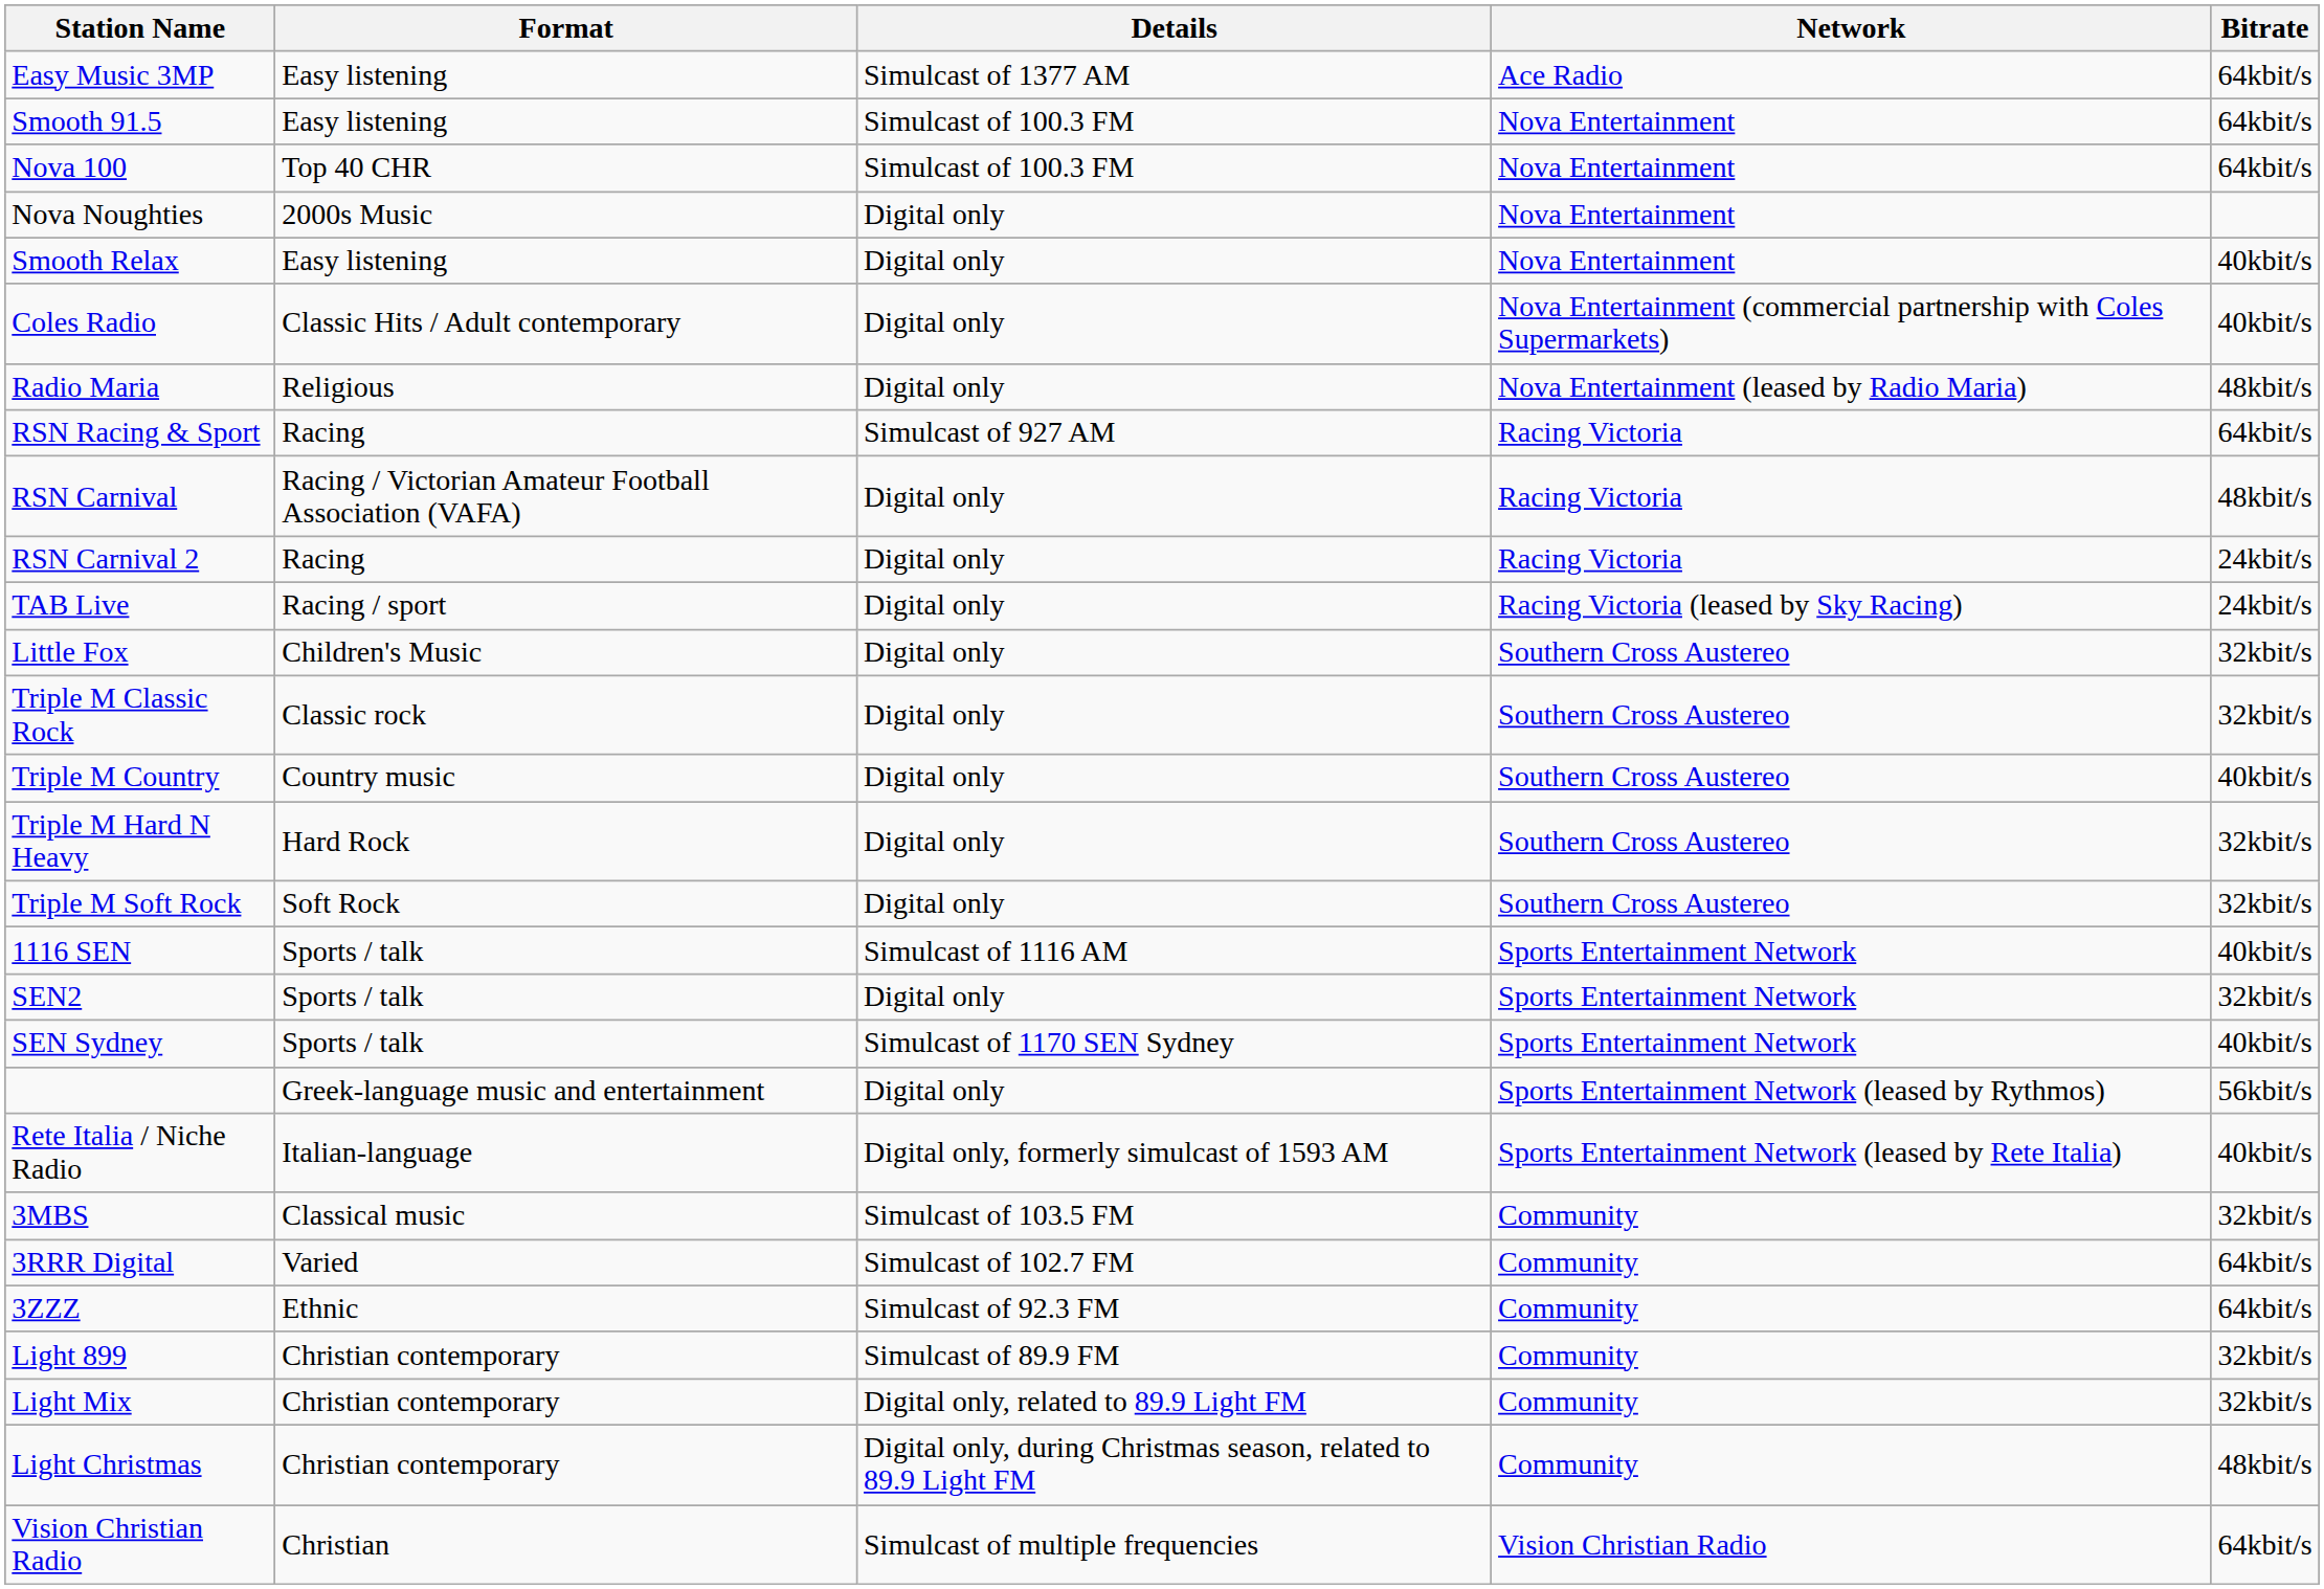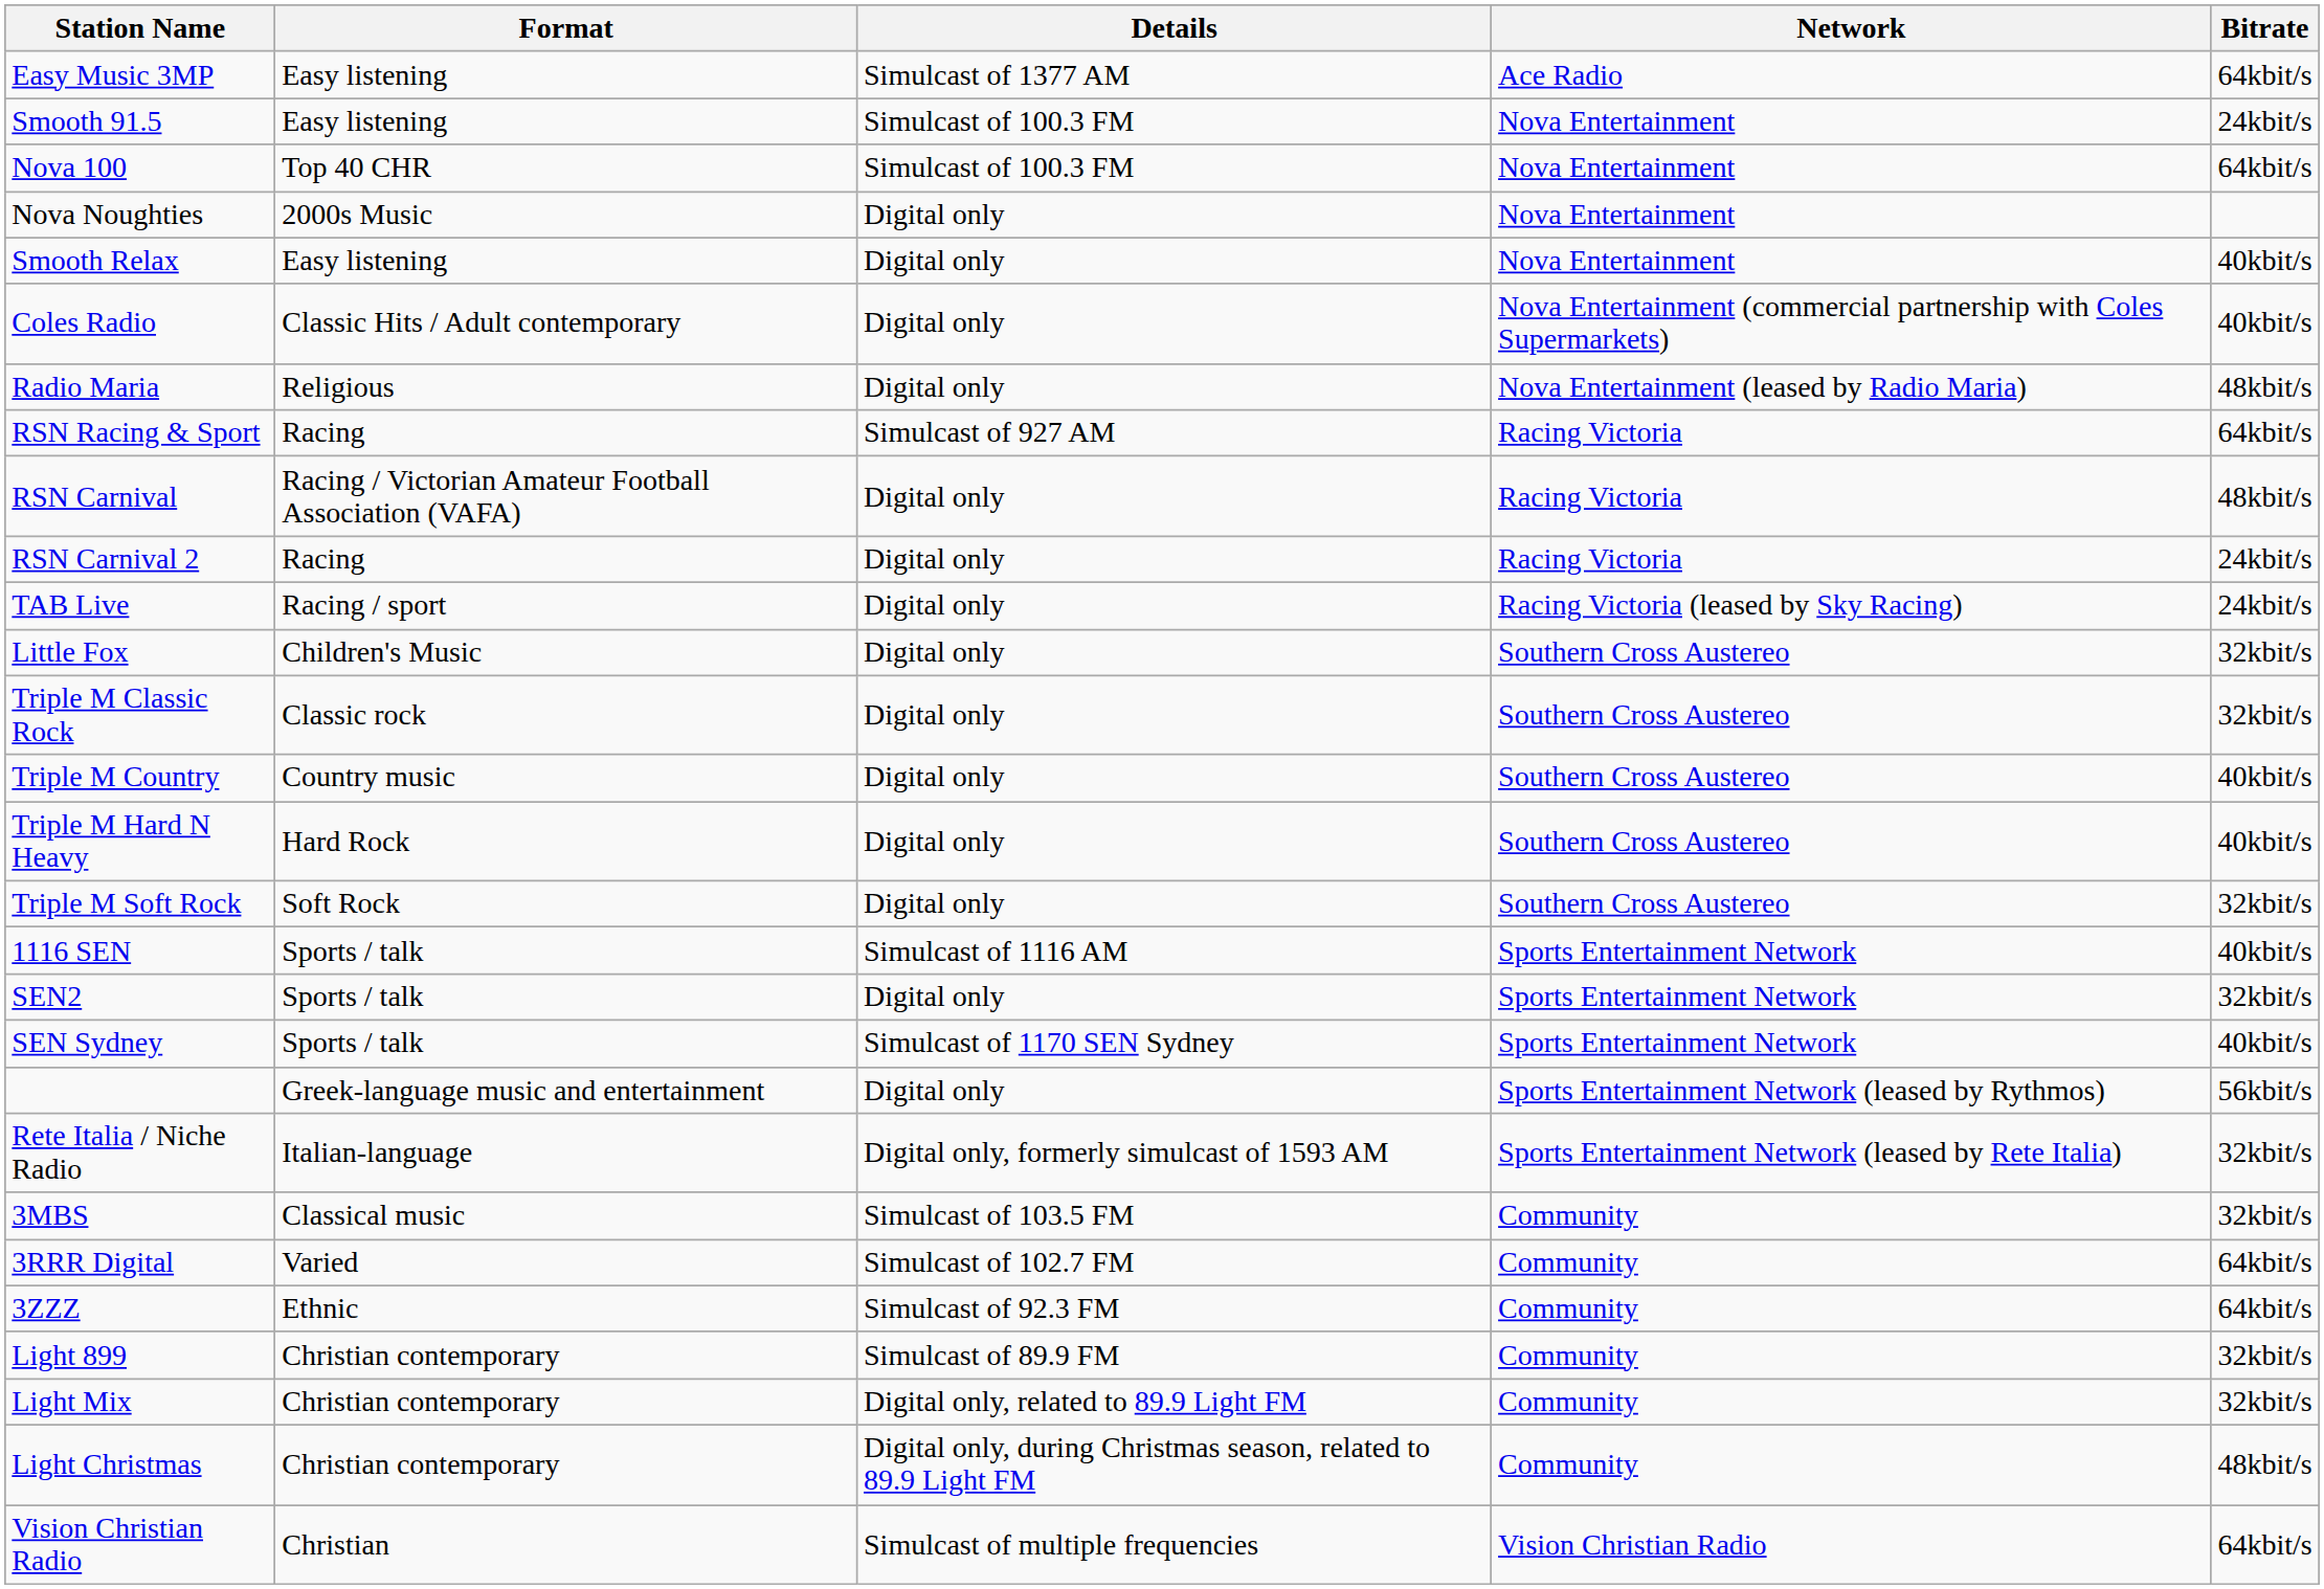Smooth 91.5 | Bitrate: 64kbit/s -> 24kbit/s
Triple M Hard N Heavy | Bitrate: 32kbit/s -> 40kbit/s
Rete Italia / Niche Radio | Bitrate: 40kbit/s -> 32kbit/s
